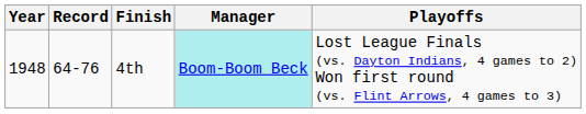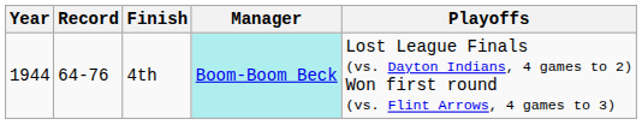4th | Year: 1948 -> 1944
